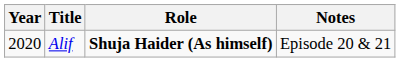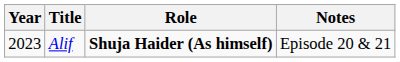Alif | Year: 2020 -> 2023
